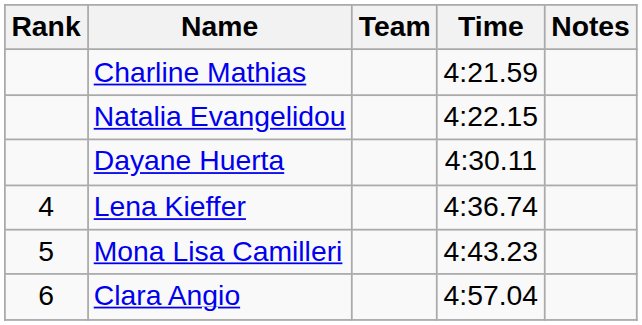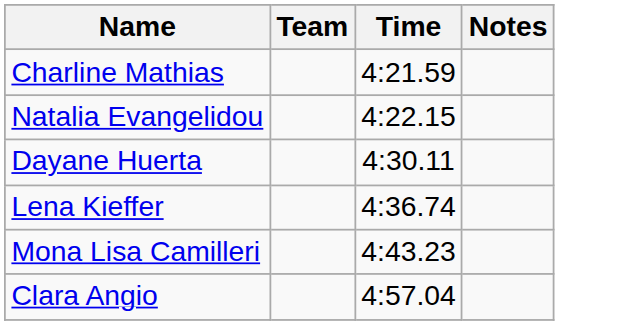- column: Rank | 4 | 5 | 6
